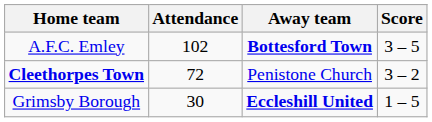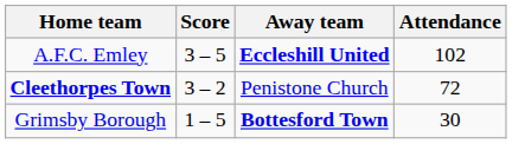columns swapped: Score <-> Attendance
A.F.C. Emley | Away team: Bottesford Town -> Eccleshill United
Grimsby Borough | Away team: Eccleshill United -> Bottesford Town
